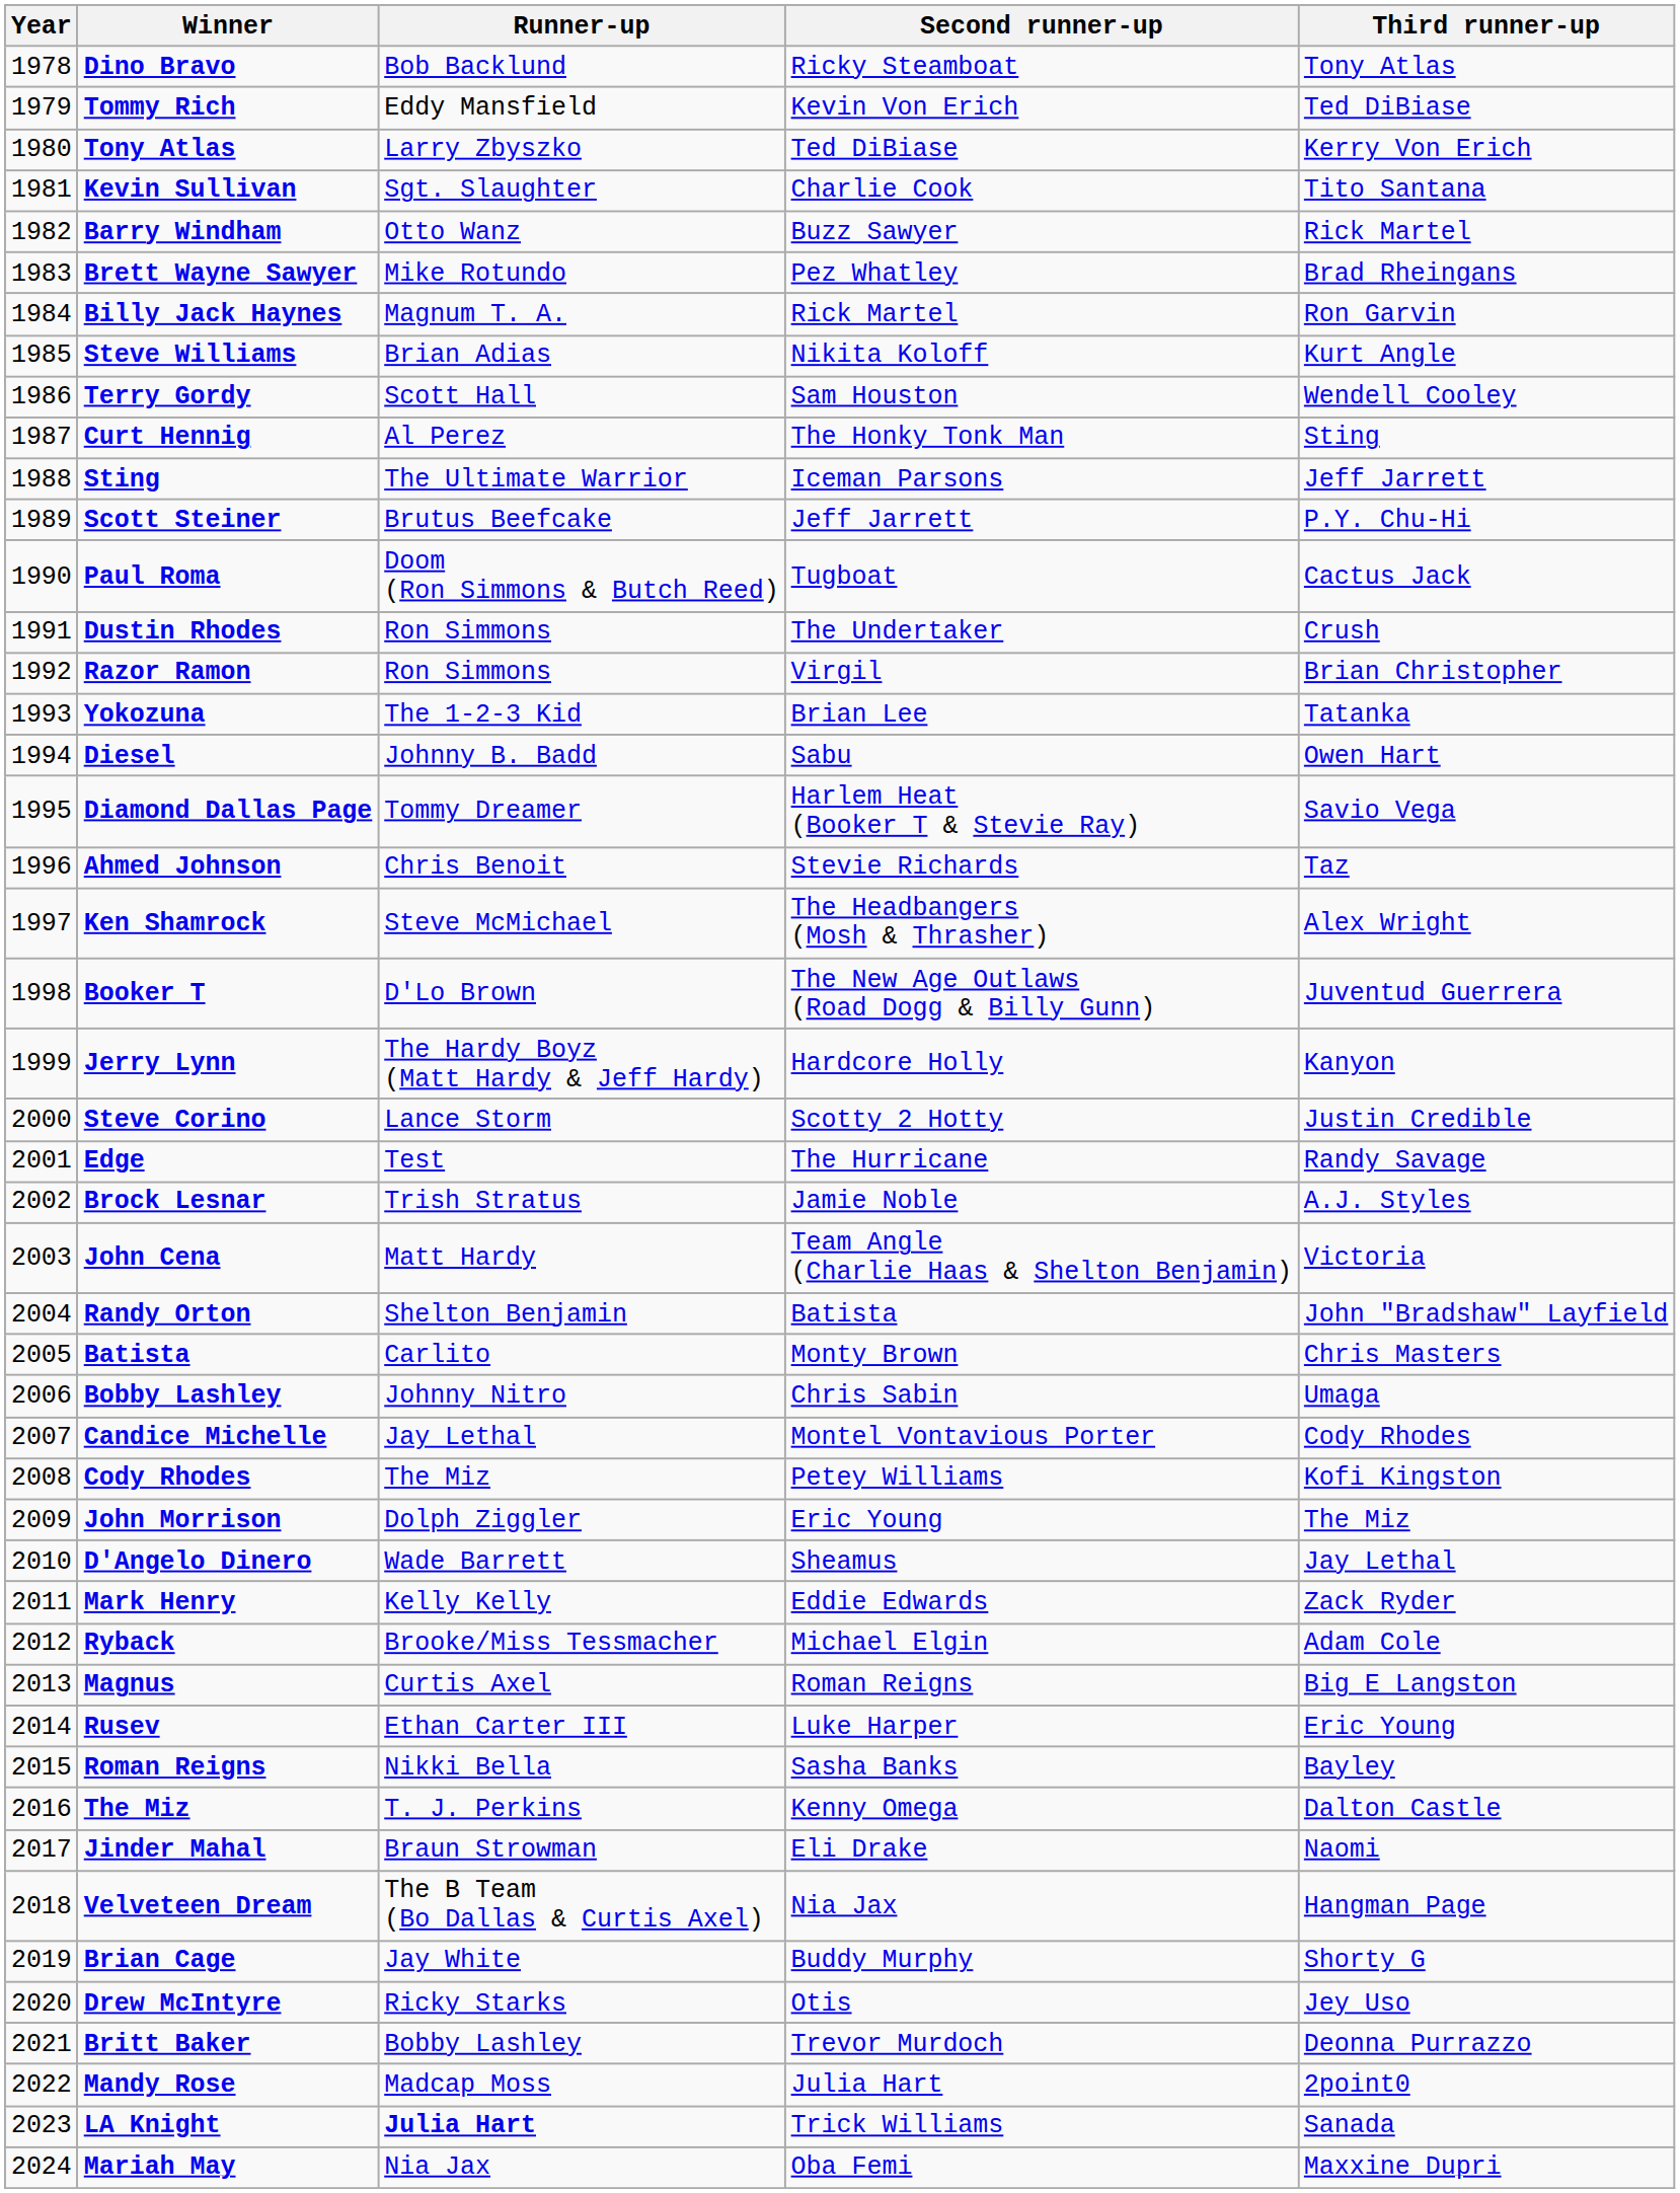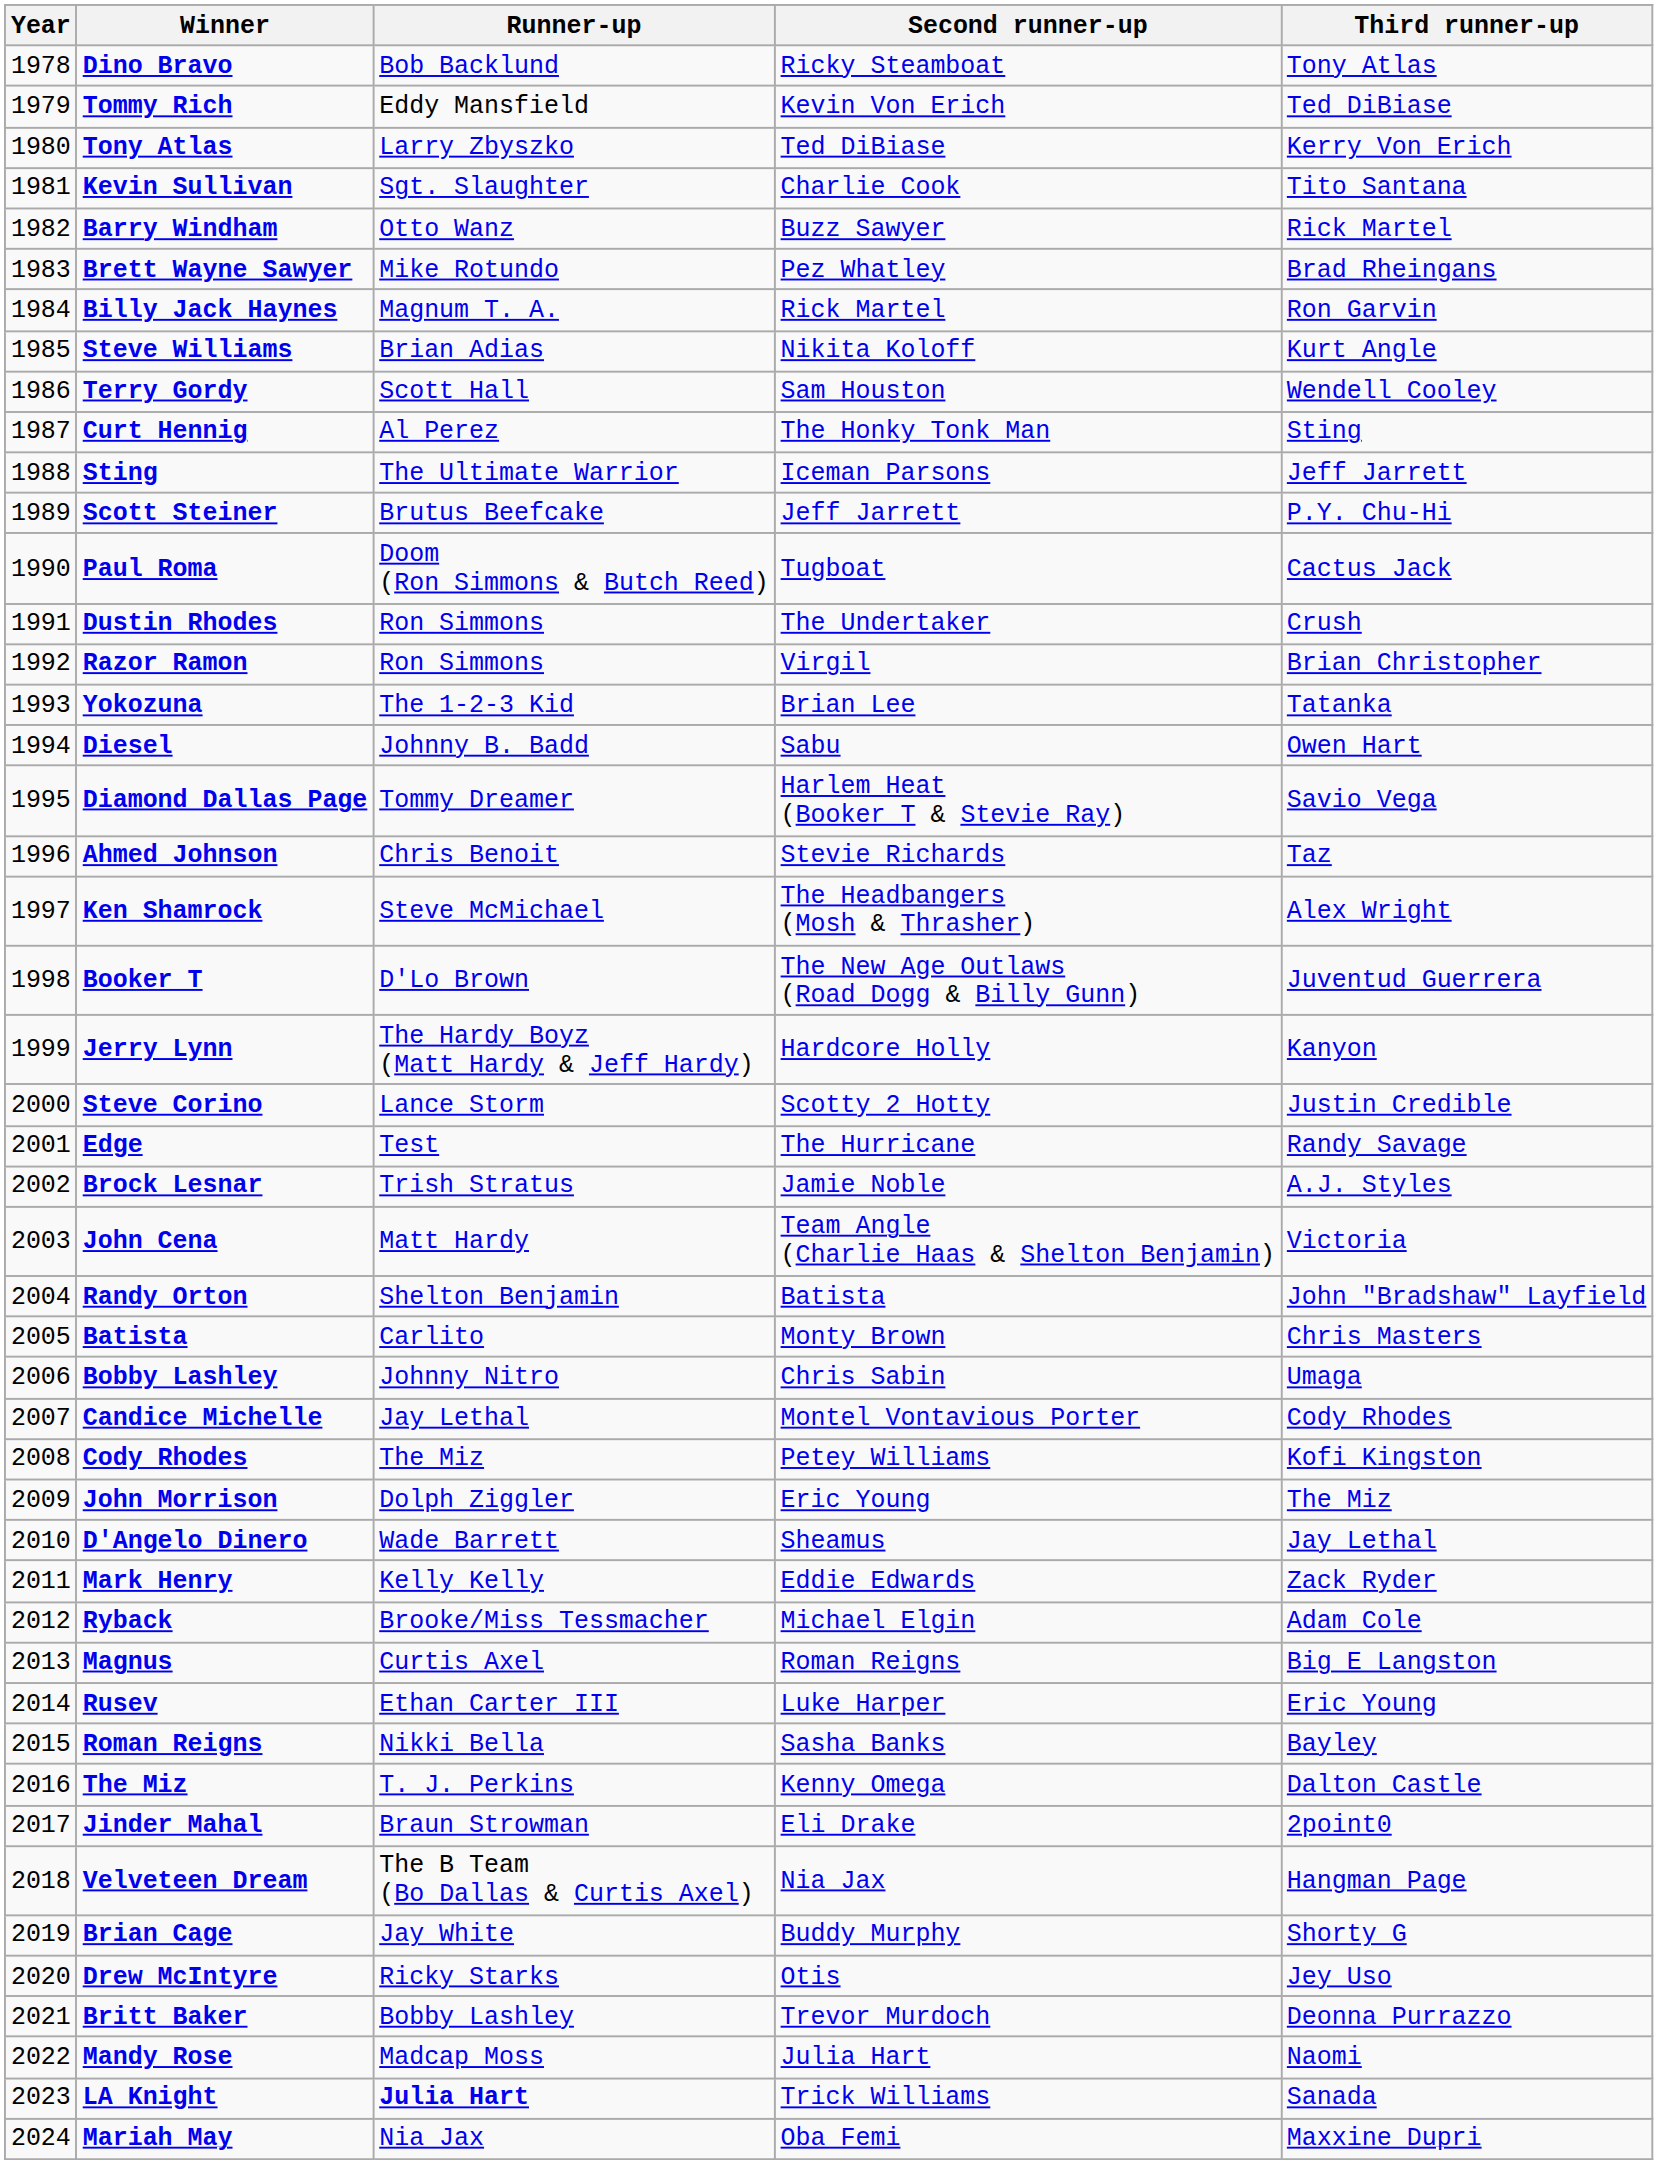Jinder Mahal | Third runner-up: Naomi -> 2point0
Mandy Rose | Third runner-up: 2point0 -> Naomi
